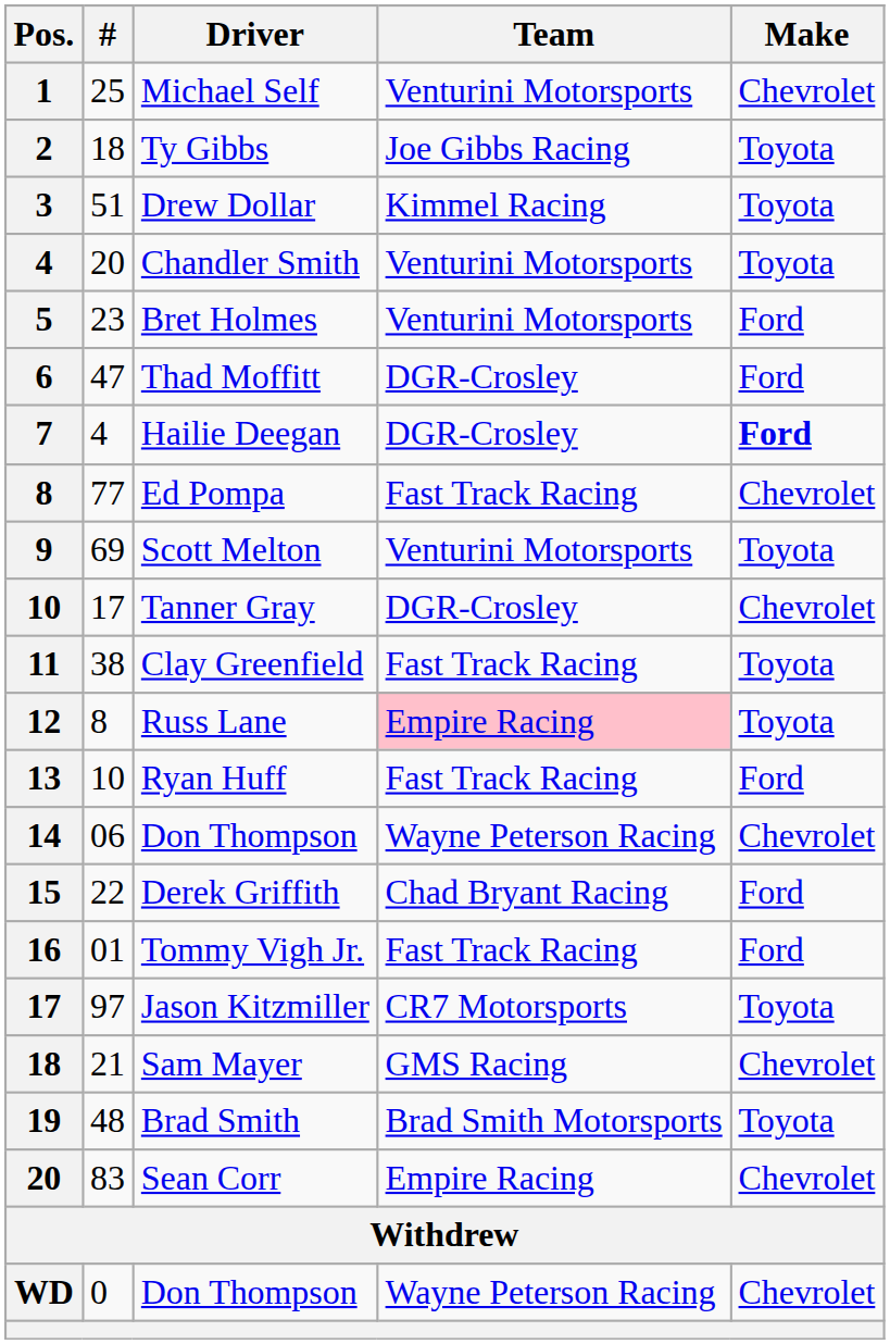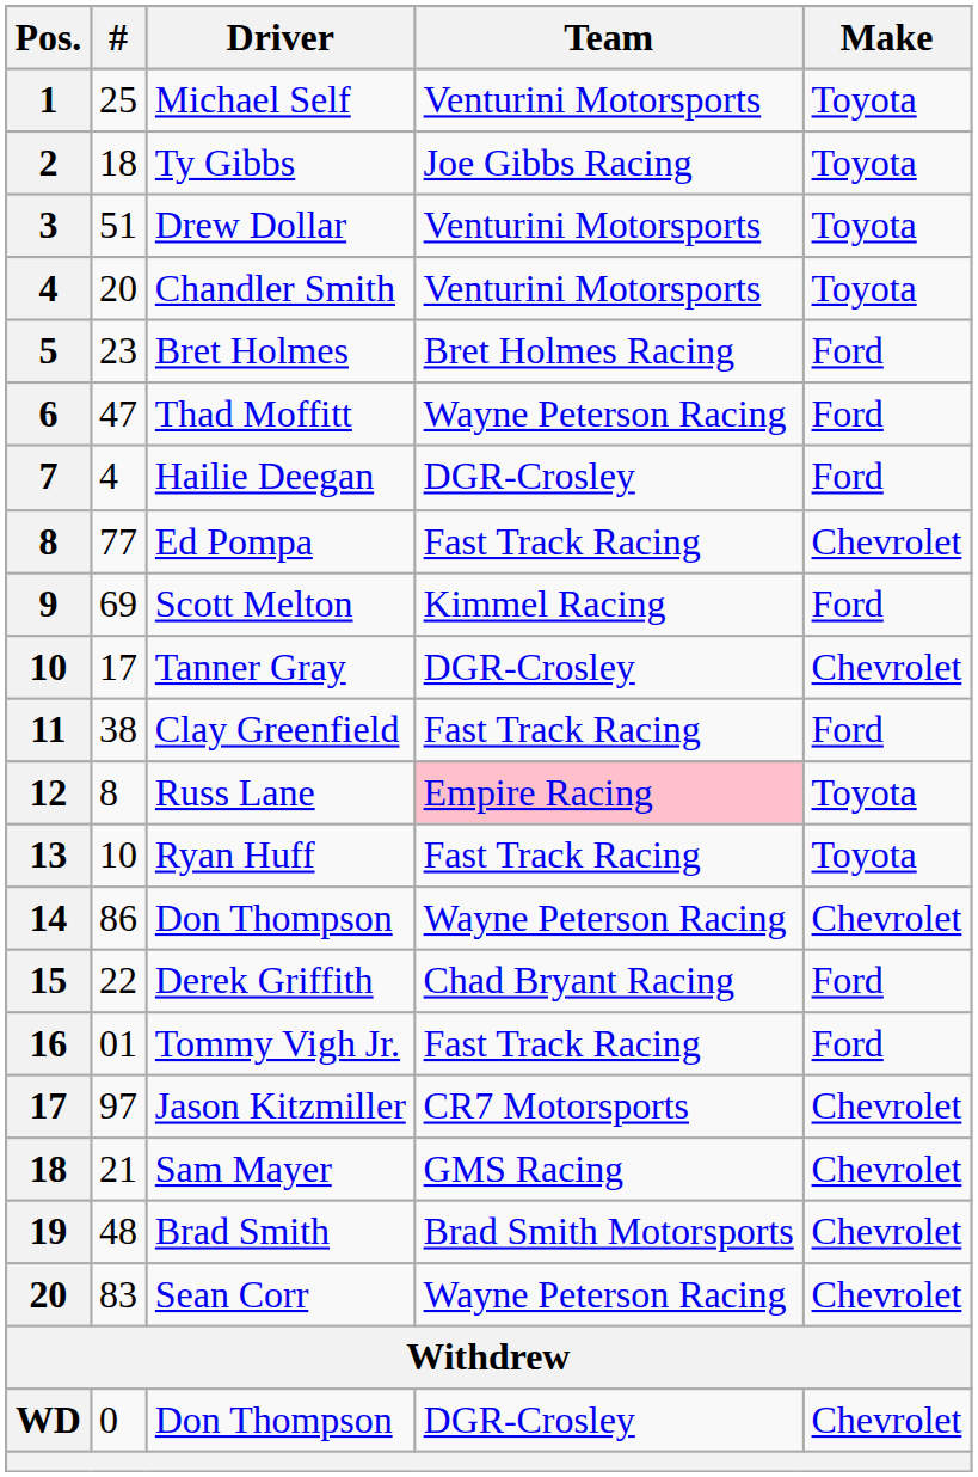Michael Self | Make: Chevrolet -> Toyota
Drew Dollar | Team: Kimmel Racing -> Venturini Motorsports
Bret Holmes | Team: Venturini Motorsports -> Bret Holmes Racing
Thad Moffitt | Team: DGR-Crosley -> Wayne Peterson Racing
Hailie Deegan | Make: bold -> normal
Scott Melton | Team: Venturini Motorsports -> Kimmel Racing
Scott Melton | Make: Toyota -> Ford
Clay Greenfield | Make: Toyota -> Ford
Ryan Huff | Make: Ford -> Toyota
14 / Don Thompson | #: 06 -> 86
Jason Kitzmiller | Make: Toyota -> Chevrolet
Brad Smith | Make: Toyota -> Chevrolet
Sean Corr | Team: Empire Racing -> Wayne Peterson Racing
WD / Don Thompson | Team: Wayne Peterson Racing -> DGR-Crosley
